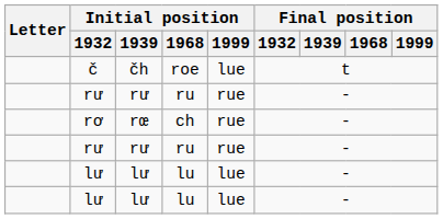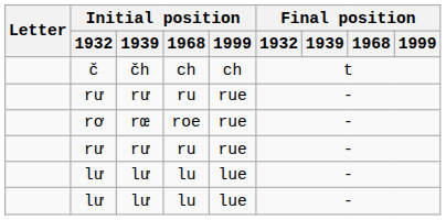č | Initial position / 1968: roe -> ch
č | Initial position / 1999: lue -> ch
rơ | Initial position / 1968: ch -> roe
